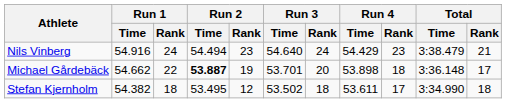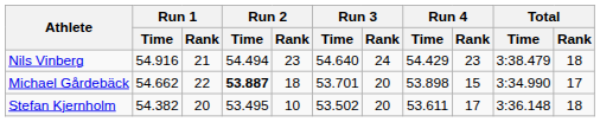Nils Vinberg | Run 1 / Rank: 24 -> 21
Nils Vinberg | Total / Rank: 21 -> 18
Michael Gårdebäck | Run 2 / Rank: 19 -> 18
Michael Gårdebäck | Run 4 / Rank: 18 -> 15
Michael Gårdebäck | Total / Time: 3:36.148 -> 3:34.990
Stefan Kjernholm | Run 1 / Rank: 18 -> 20
Stefan Kjernholm | Run 2 / Rank: 12 -> 10
Stefan Kjernholm | Run 3 / Rank: 18 -> 20
Stefan Kjernholm | Total / Time: 3:34.990 -> 3:36.148
